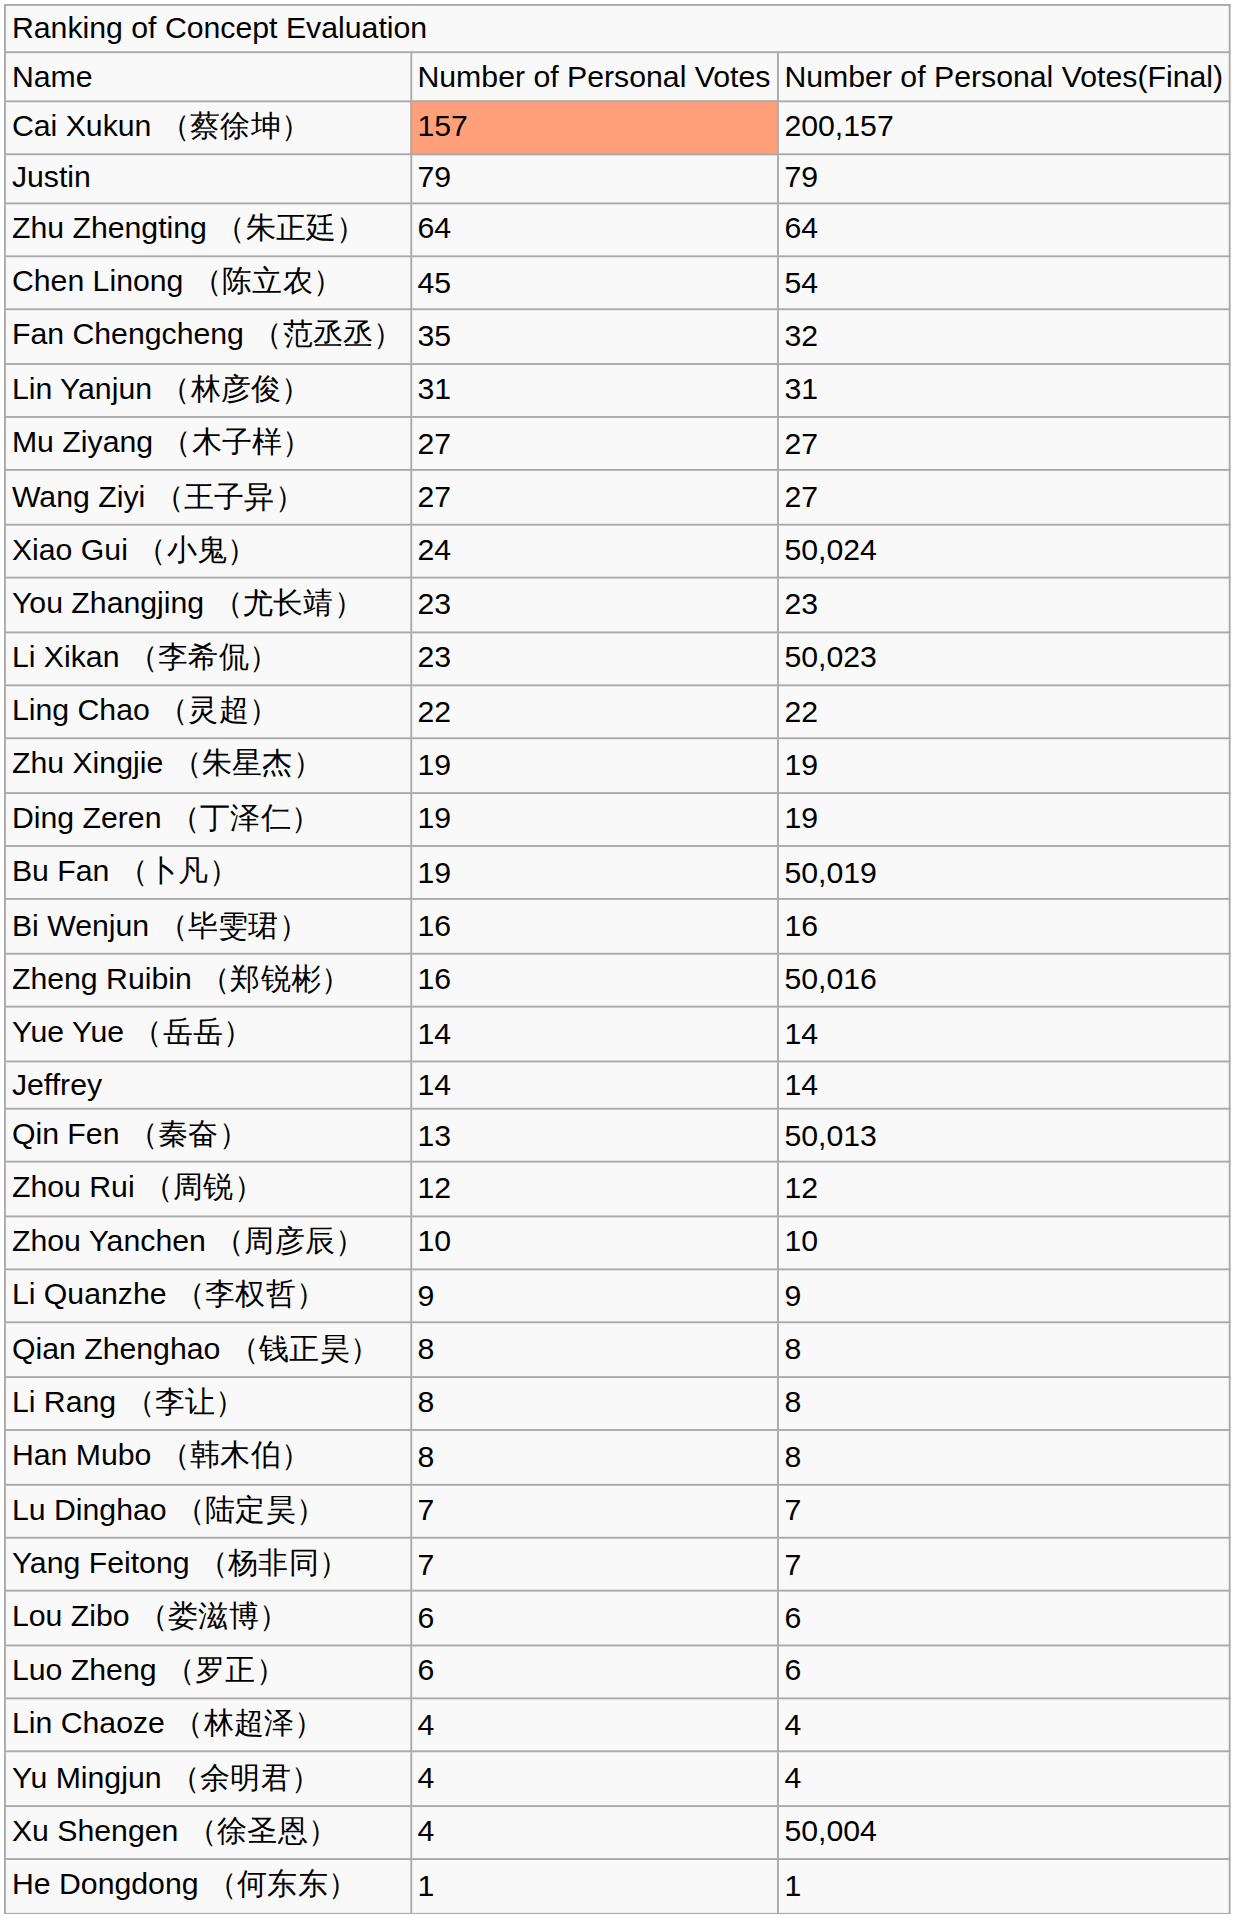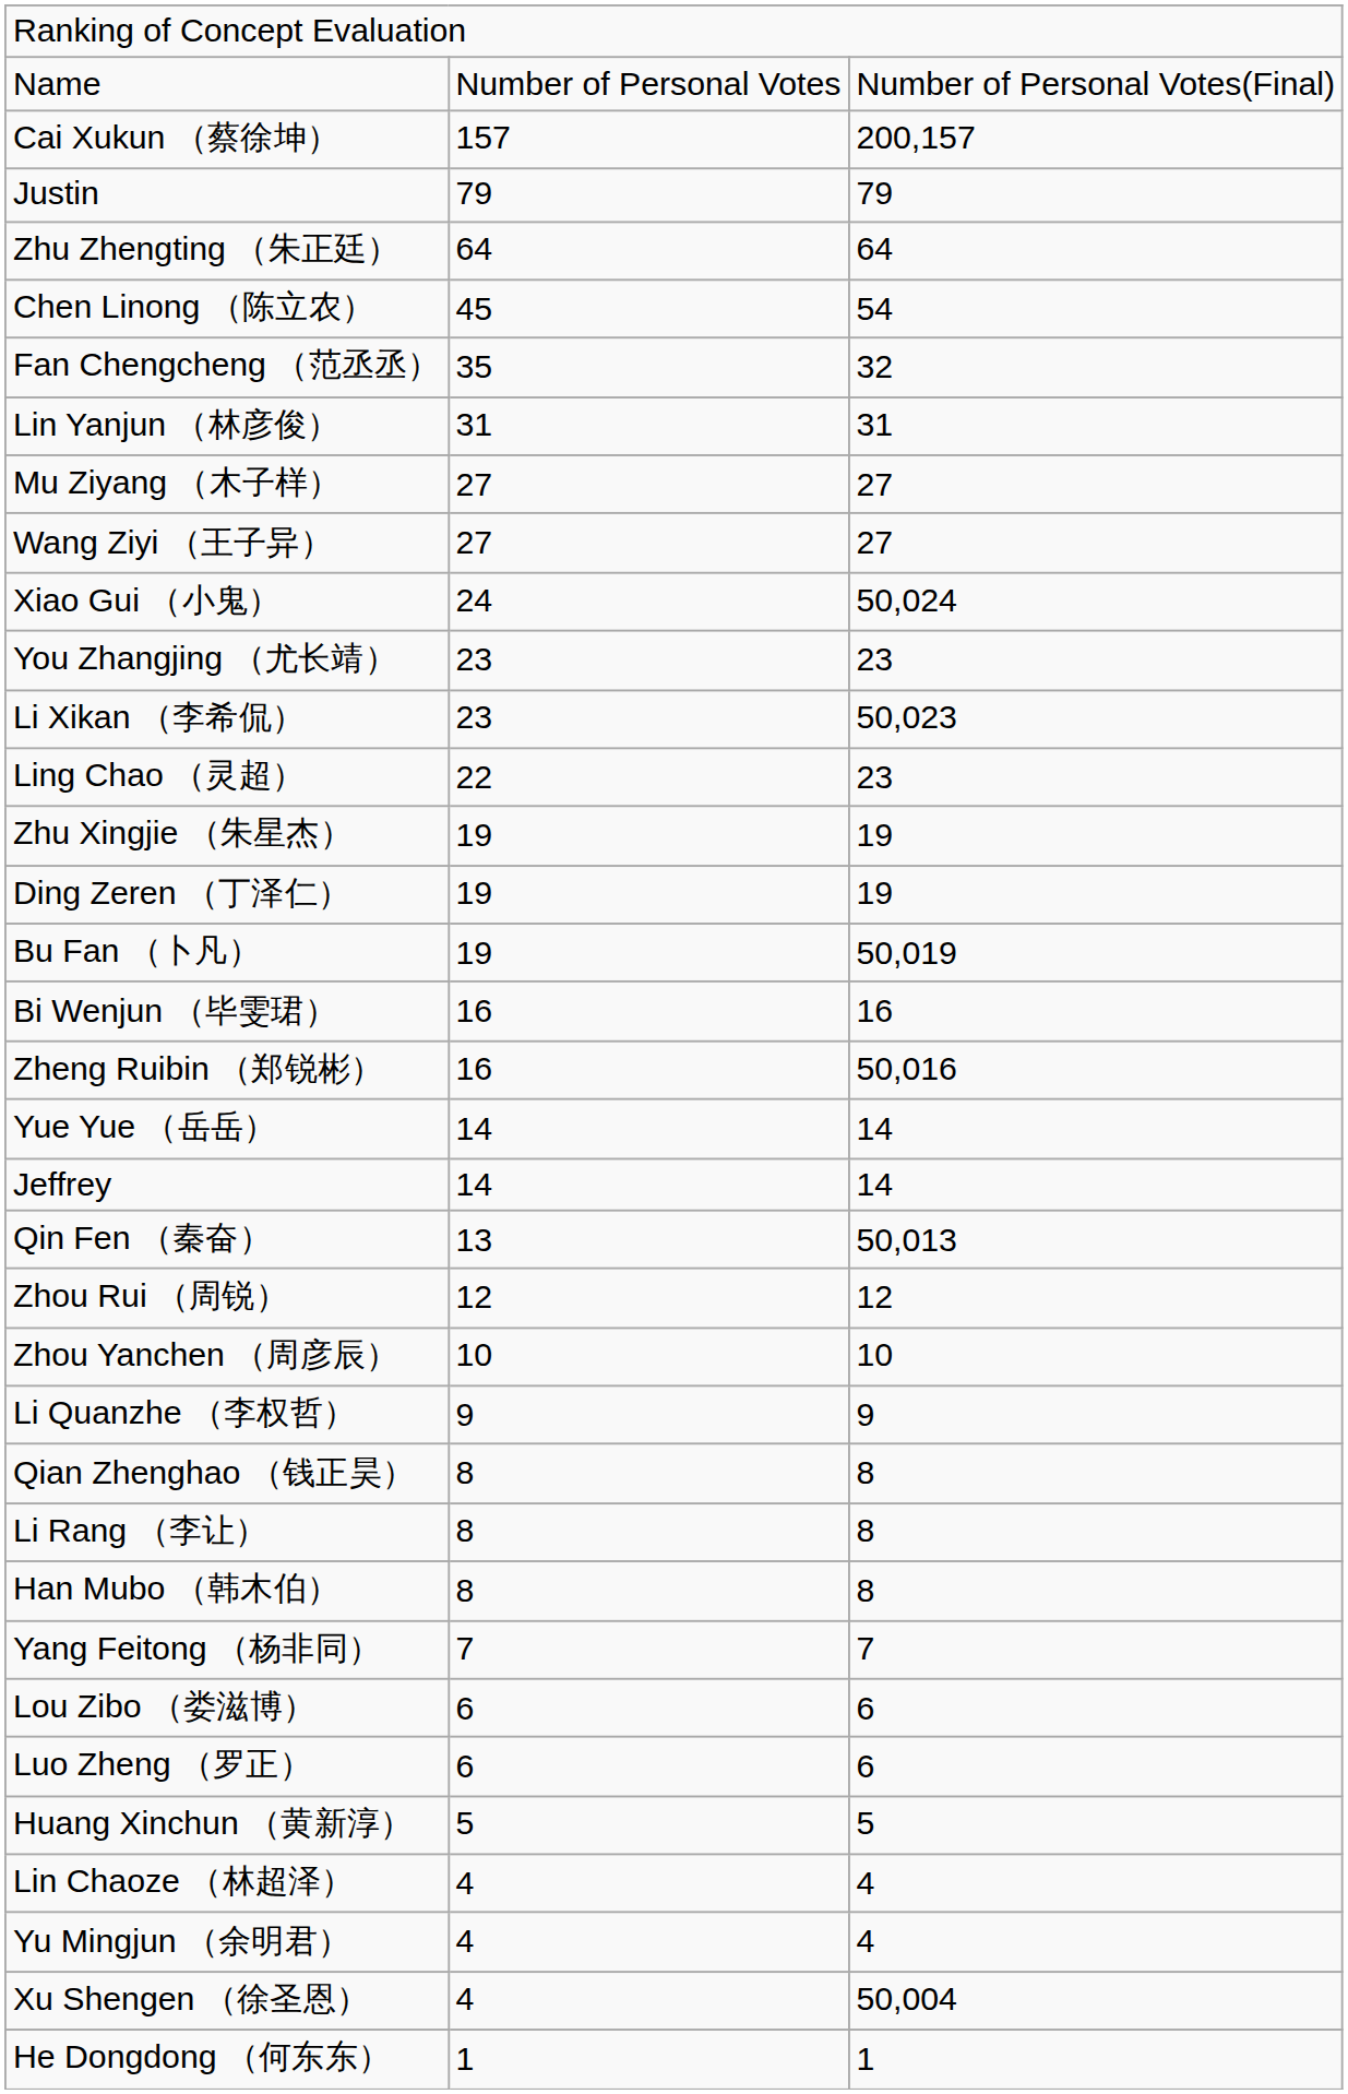Cai Xukun （蔡徐坤） | column 2: lightsalmon background -> no background
Ling Chao （灵超） | column 3: 22 -> 23
- row: Lu Dinghao （陆定昊） | 7 | 7
+ row: Huang Xinchun （黄新淳） | 5 | 5
